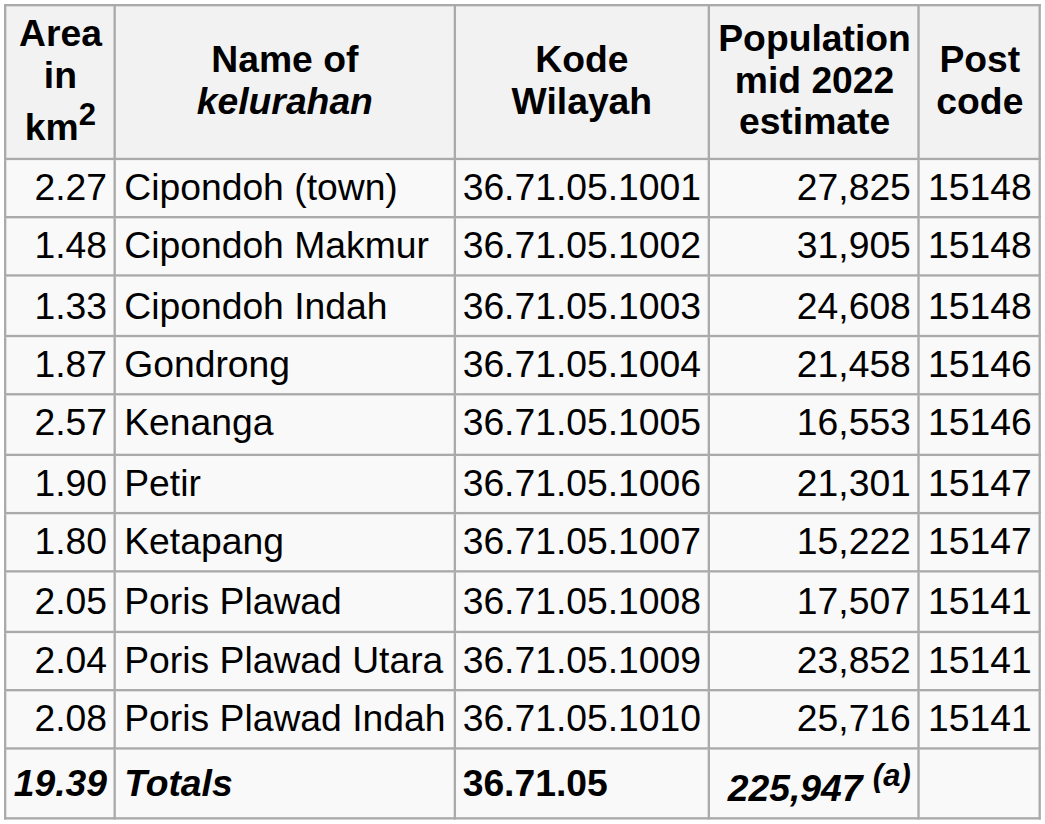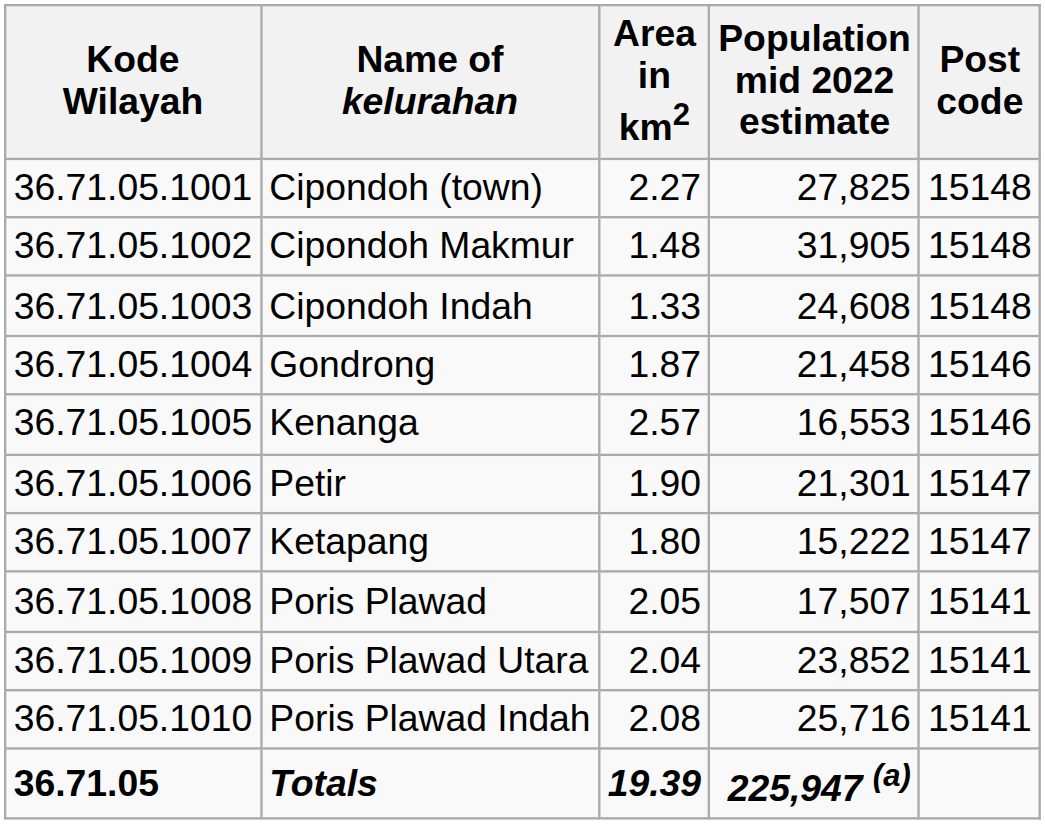columns swapped: Kode Wilayah <-> Area in km2
